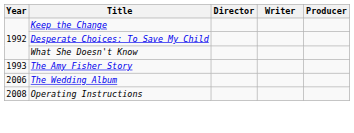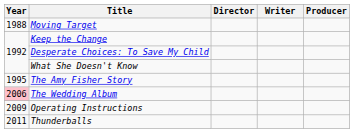+ row: 1988 | Moving Target
The Amy Fisher Story | Year: 1993 -> 1995
The Wedding Album | Year: no background -> pink background
Operating Instructions | Year: 2008 -> 2009
+ row: 2011 | Thunderballs
